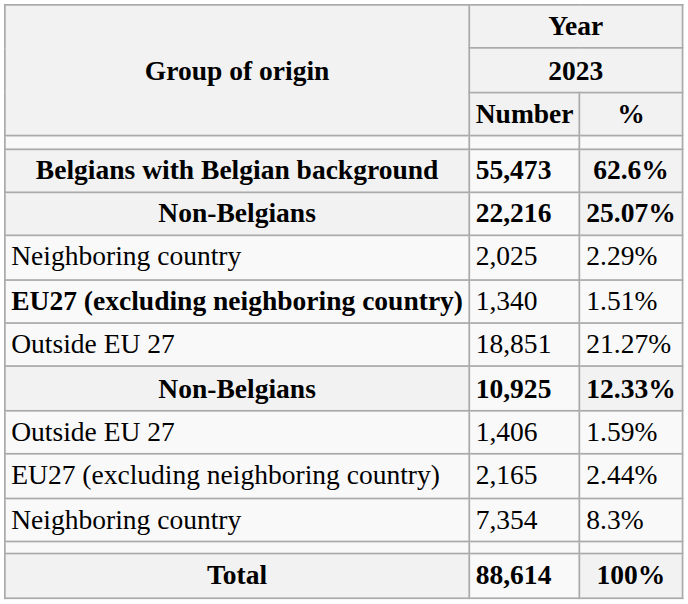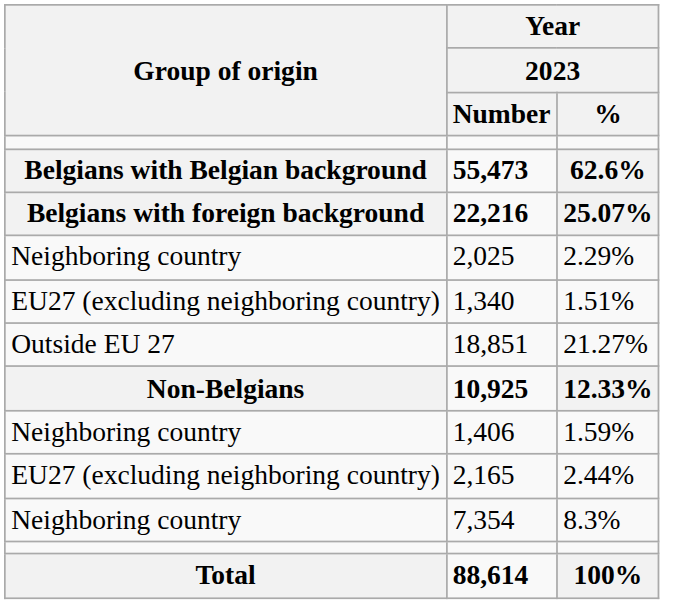22,216 | Group of origin: Non-Belgians -> Belgians with foreign background
1,340 | Group of origin: bold -> normal
1,406 | Group of origin: Outside EU 27 -> Neighboring country
